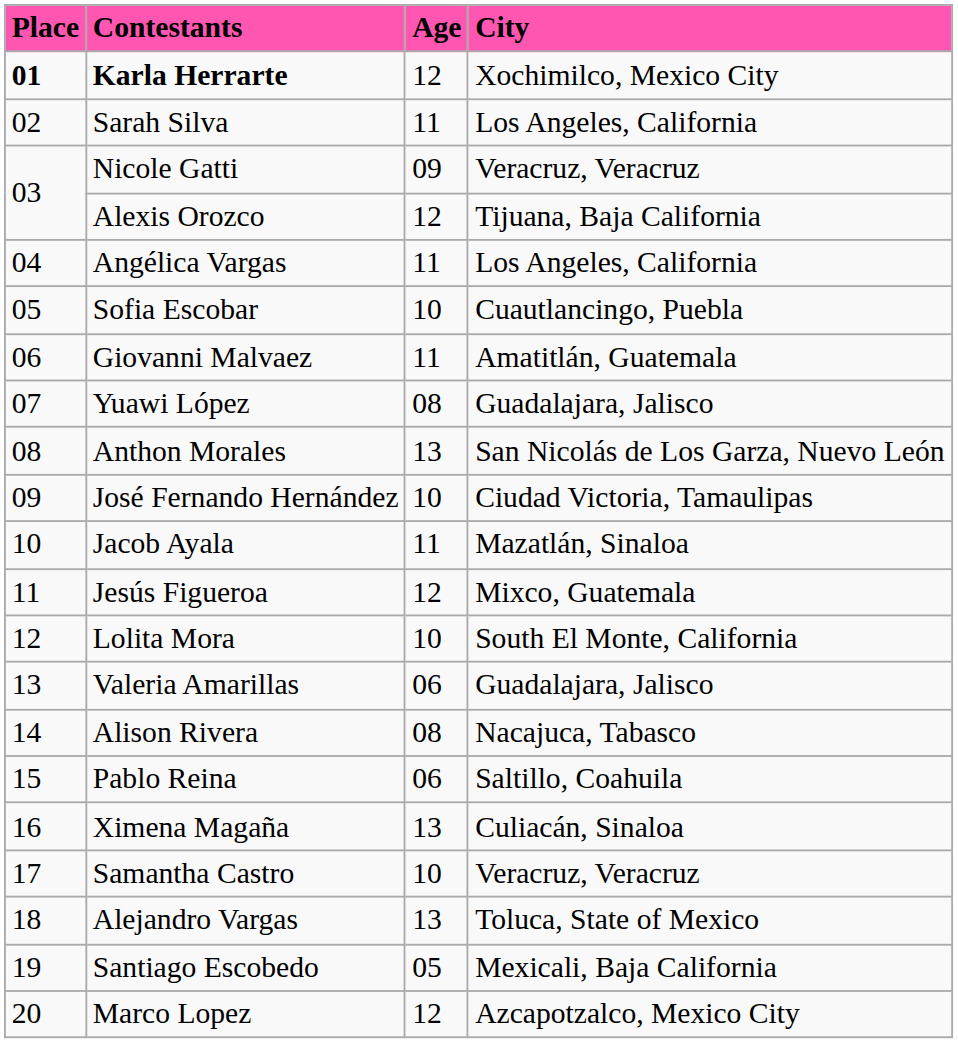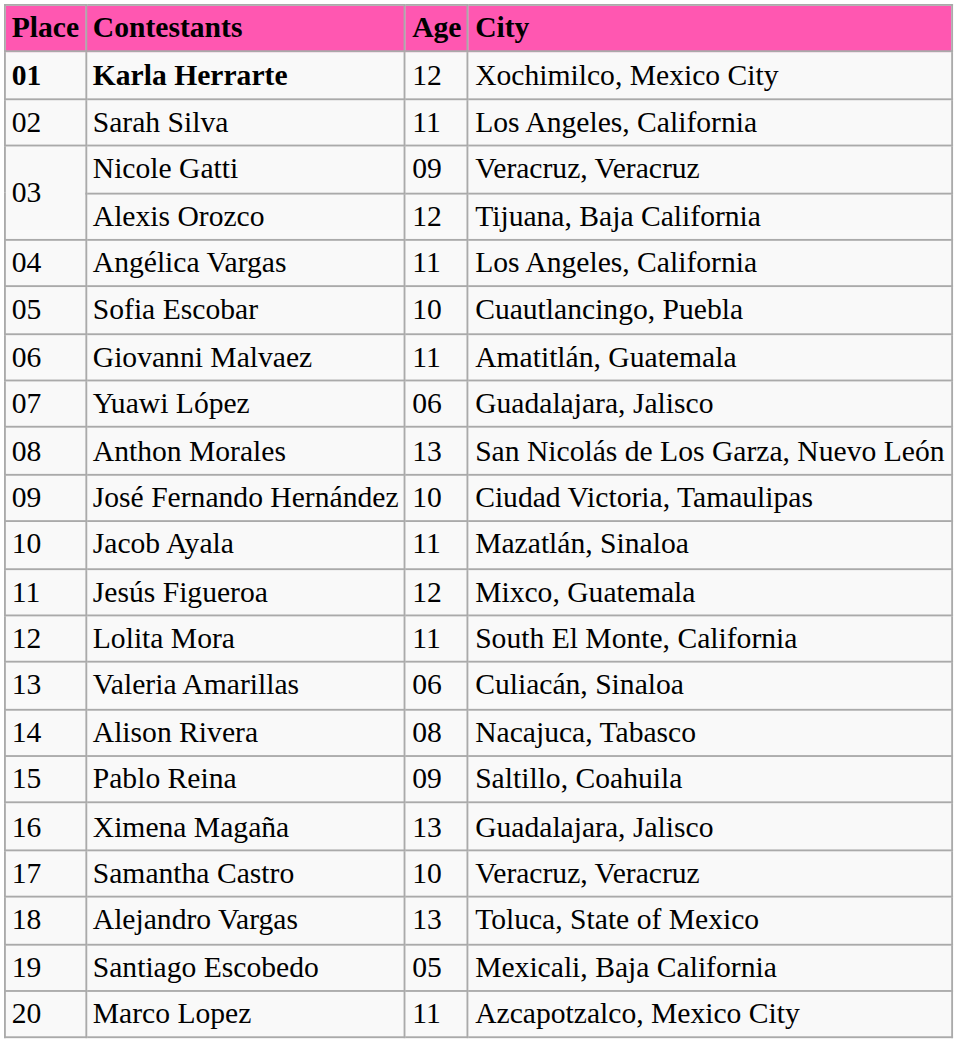Yuawi López | Age: 08 -> 06
Lolita Mora | Age: 10 -> 11
Valeria Amarillas | City: Guadalajara, Jalisco -> Culiacán, Sinaloa
Pablo Reina | Age: 06 -> 09
Ximena Magaña | City: Culiacán, Sinaloa -> Guadalajara, Jalisco
Marco Lopez | Age: 12 -> 11
